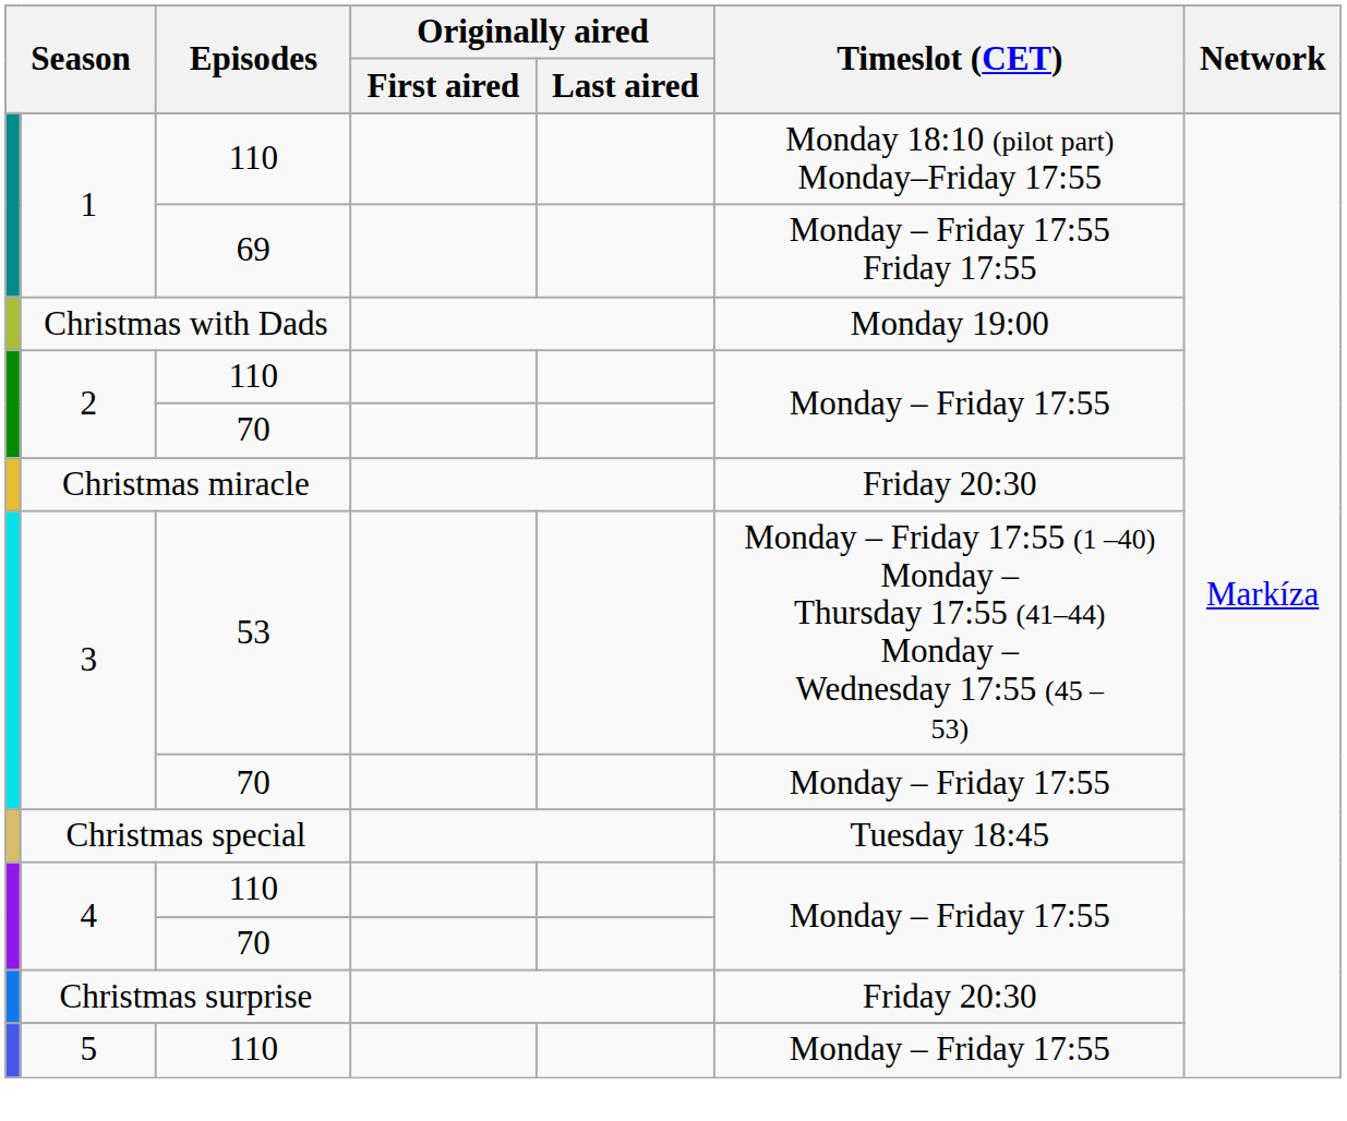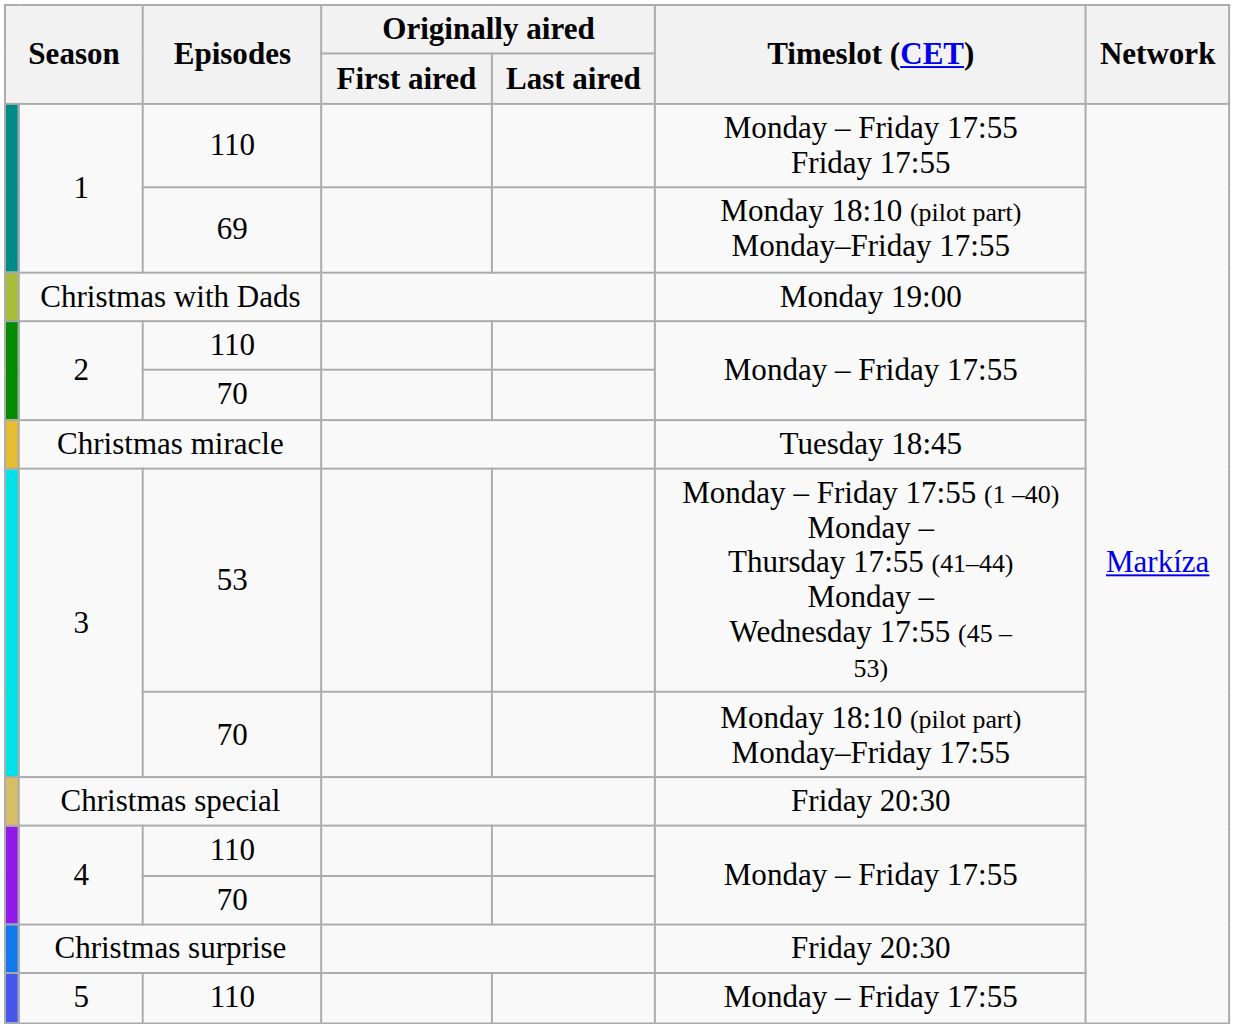1 / 110 | Timeslot (CET): Monday 18:10 (pilot part) Monday–Friday 17:55 -> Monday – Friday 17:55 Friday 17:55
1 / 69 | Timeslot (CET): Monday – Friday 17:55 Friday 17:55 -> Monday 18:10 (pilot part) Monday–Friday 17:55
Christmas miracle | Timeslot (CET): Friday 20:30 -> Tuesday 18:45
3 / 70 | Timeslot (CET): Monday – Friday 17:55 -> Monday 18:10 (pilot part) Monday–Friday 17:55
Christmas special | Timeslot (CET): Tuesday 18:45 -> Friday 20:30
